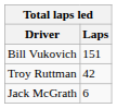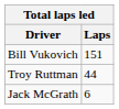Troy Ruttman | Laps: 42 -> 44
